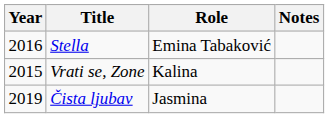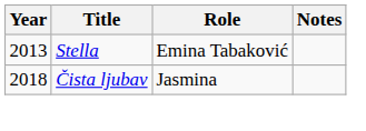Stella | Year: 2016 -> 2013
- row: 2015 | Vrati se, Zone | Kalina
Čista ljubav | Year: 2019 -> 2018
